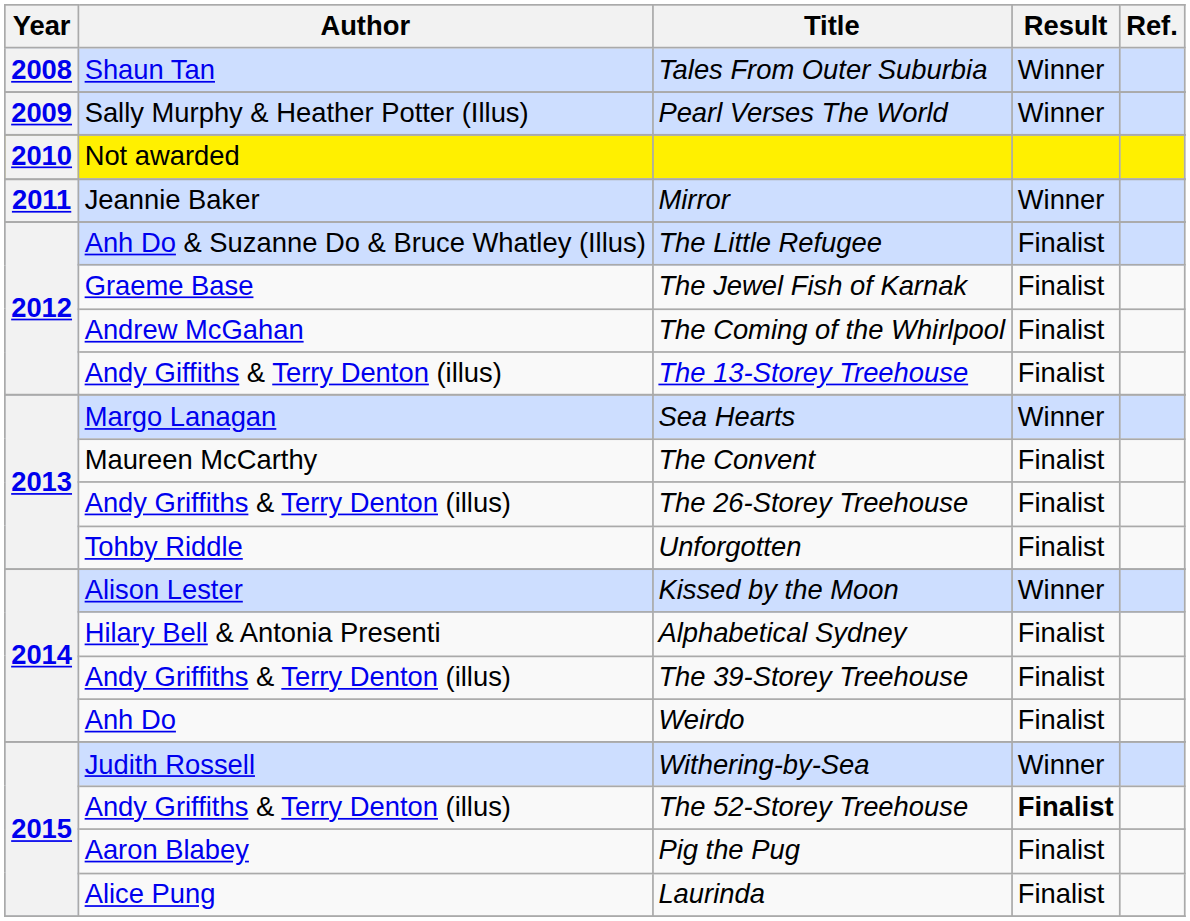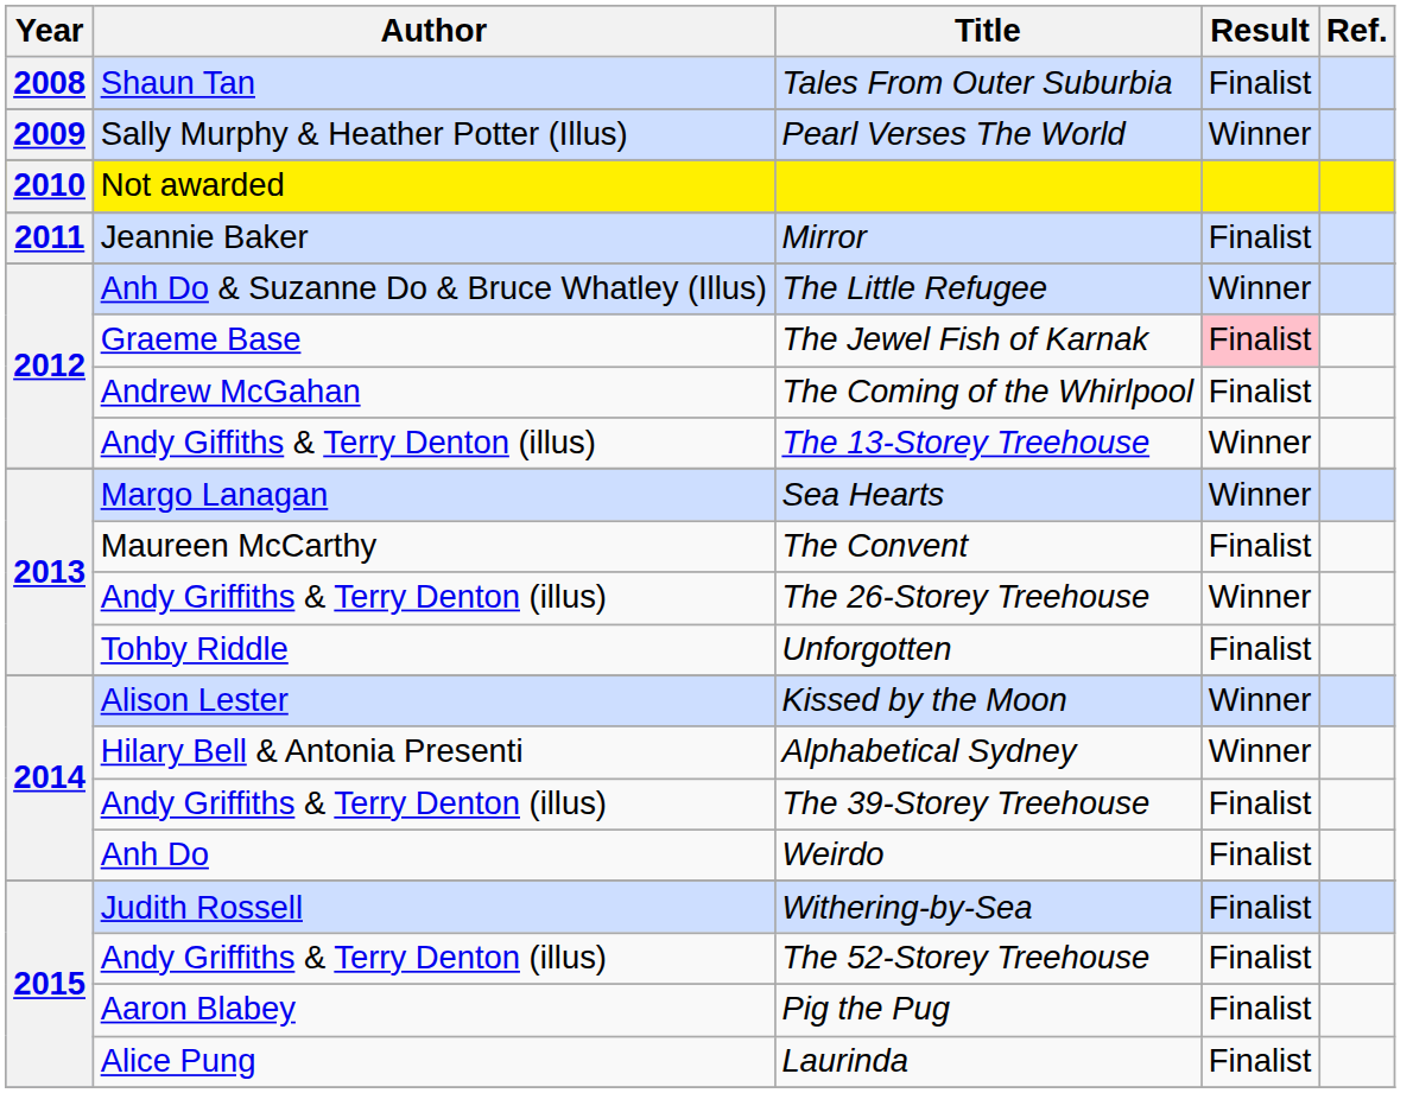Tales From Outer Suburbia | Result: Winner -> Finalist
Mirror | Result: Winner -> Finalist
The Little Refugee | Result: Finalist -> Winner
The Jewel Fish of Karnak | Result: no background -> pink background
The 13-Storey Treehouse | Result: Finalist -> Winner
The 26-Storey Treehouse | Result: Finalist -> Winner
Alphabetical Sydney | Result: Finalist -> Winner
Withering-by-Sea | Result: Winner -> Finalist
The 52-Storey Treehouse | Result: bold -> normal
